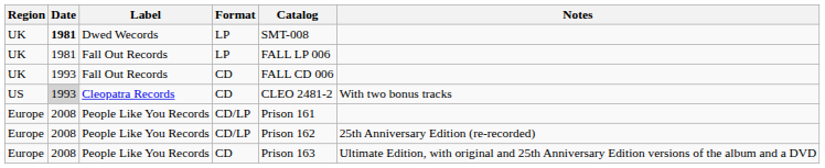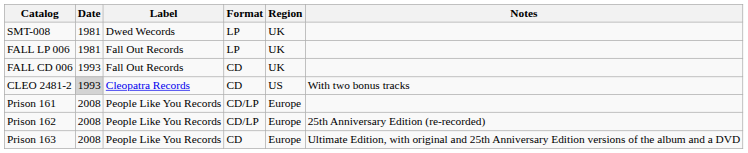columns swapped: Region <-> Catalog
Dwed Wecords | Date: bold -> normal
